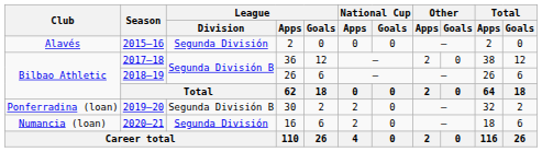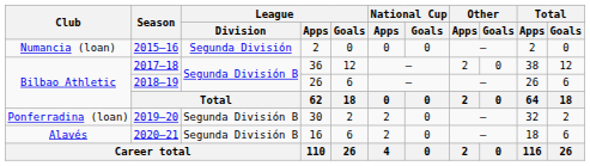2015–16 | Club: Alavés -> Numancia (loan)
2020–21 | Club: Numancia (loan) -> Alavés
2020–21 | League / Division: Segunda División -> Segunda División B
